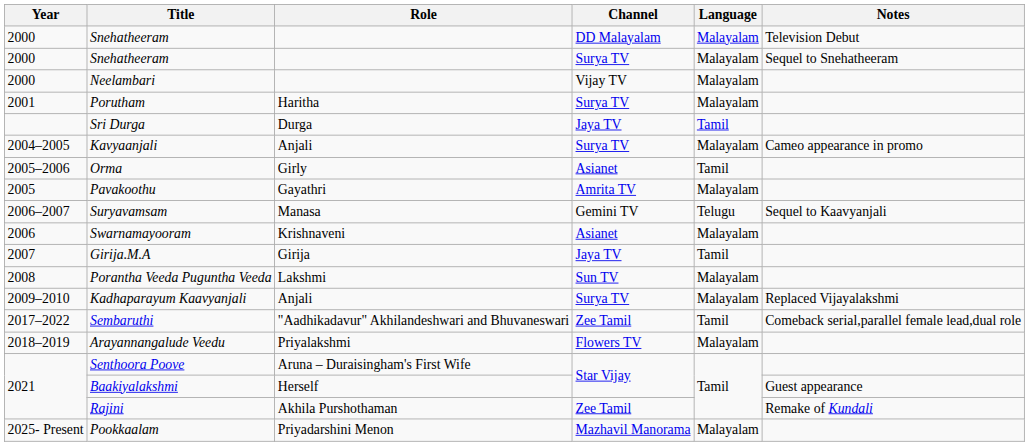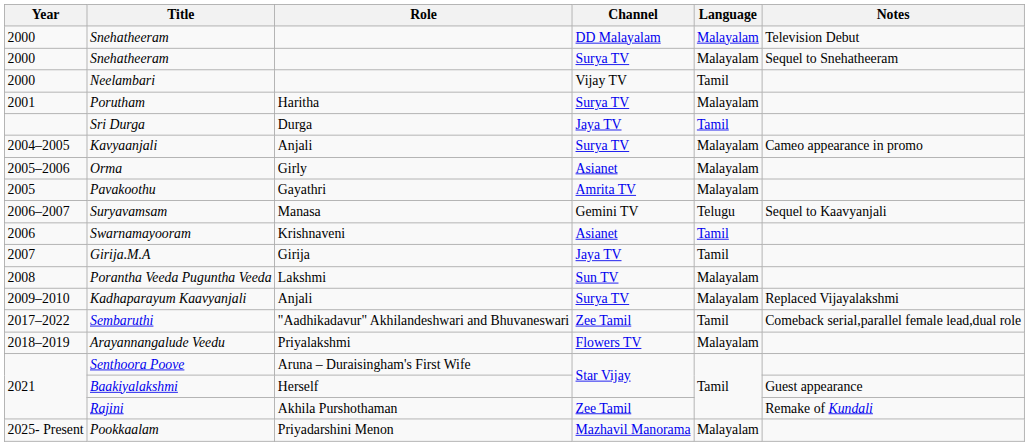Neelambari | Language: Malayalam -> Tamil
Orma | Language: Tamil -> Malayalam
Swarnamayooram | Language: Malayalam -> Tamil
